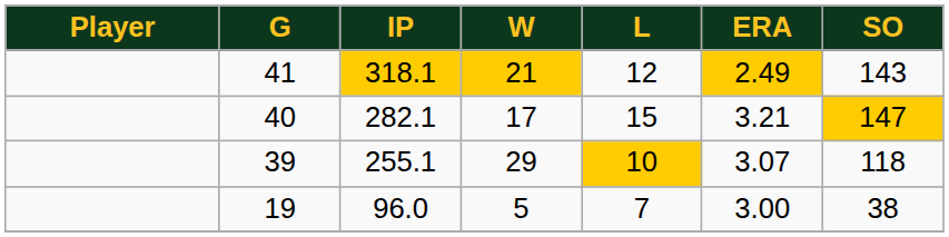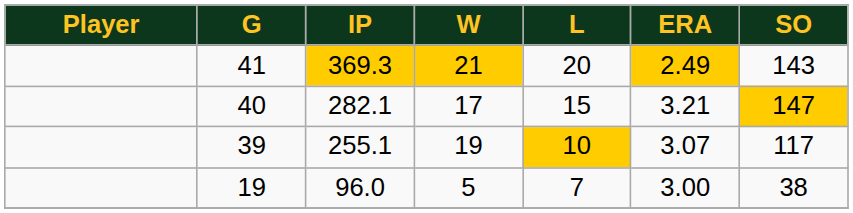41 | IP: 318.1 -> 369.3
41 | L: 12 -> 20
39 | W: 29 -> 19
39 | SO: 118 -> 117
